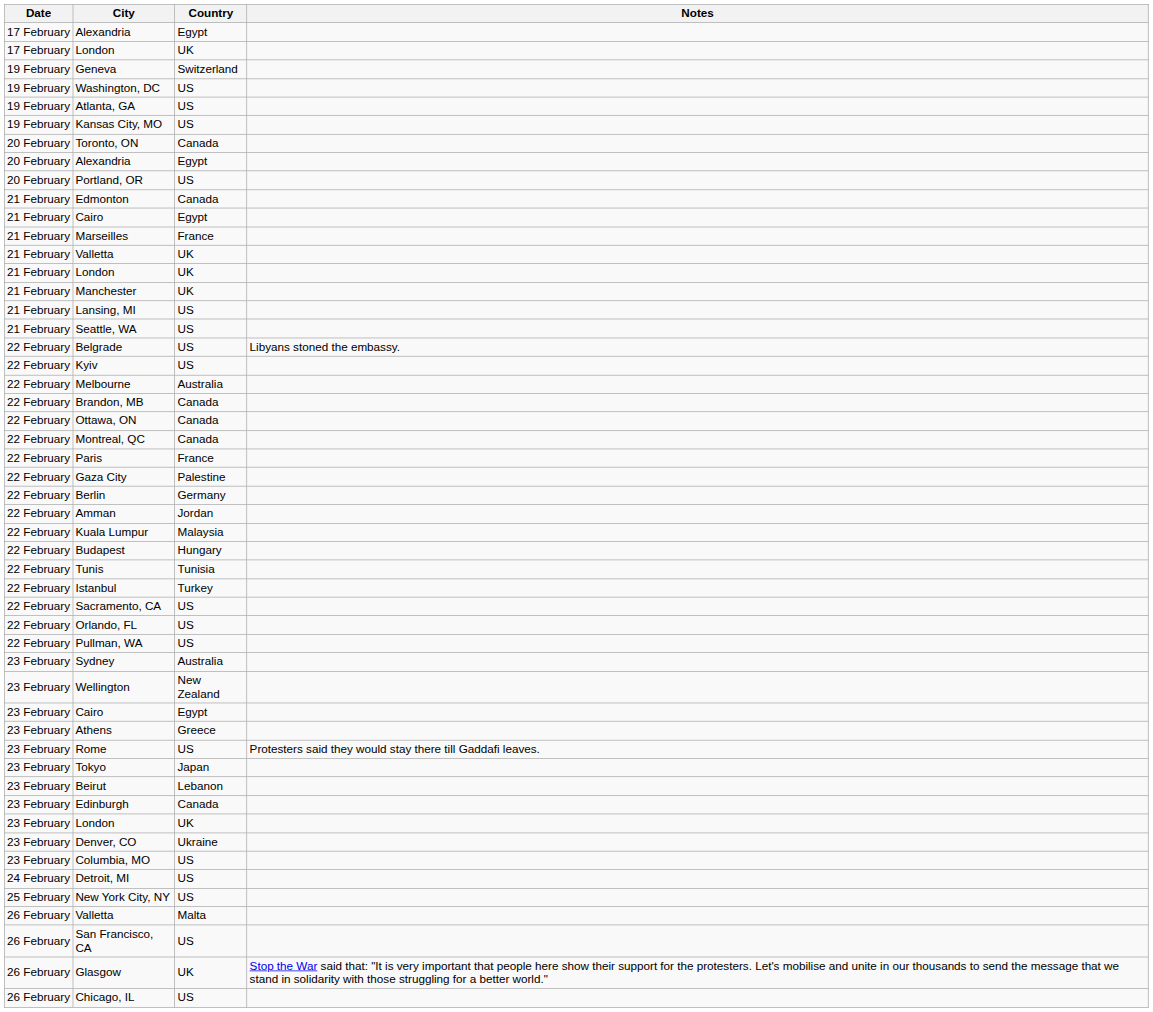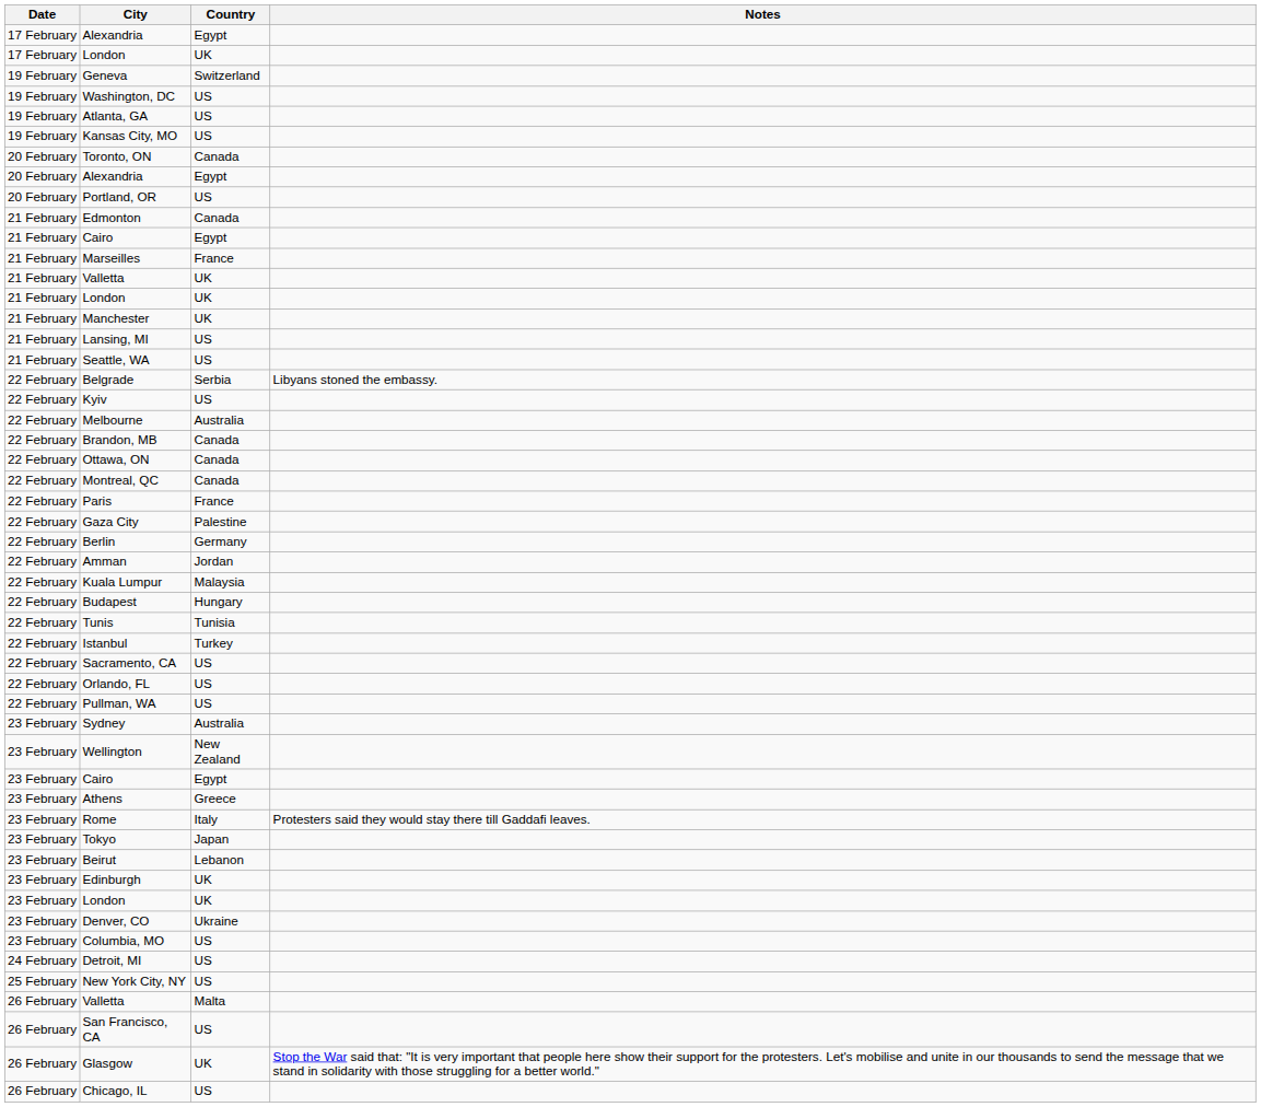Belgrade | Country: US -> Serbia
Rome | Country: US -> Italy
Edinburgh | Country: Canada -> UK
